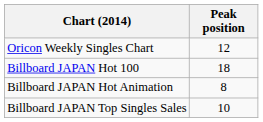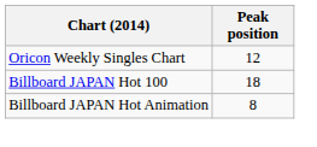- row: Billboard JAPAN Top Singles Sales | 10
